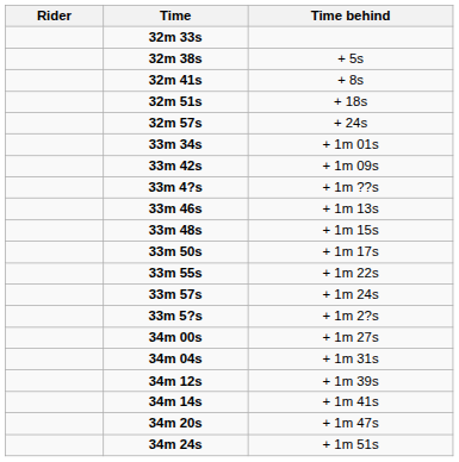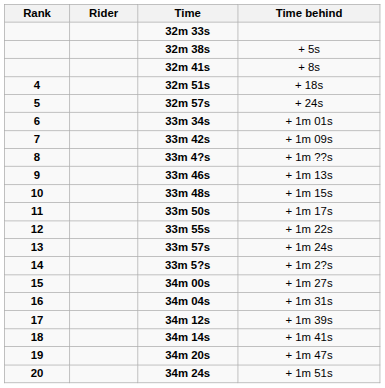+ column: Rank | 4 | 5 | 6 | 7 | 8 | 9 | 10 | 11 | 12 | 13 | 14 | 15 | 16 | 17 | 18 | 19 | 20
